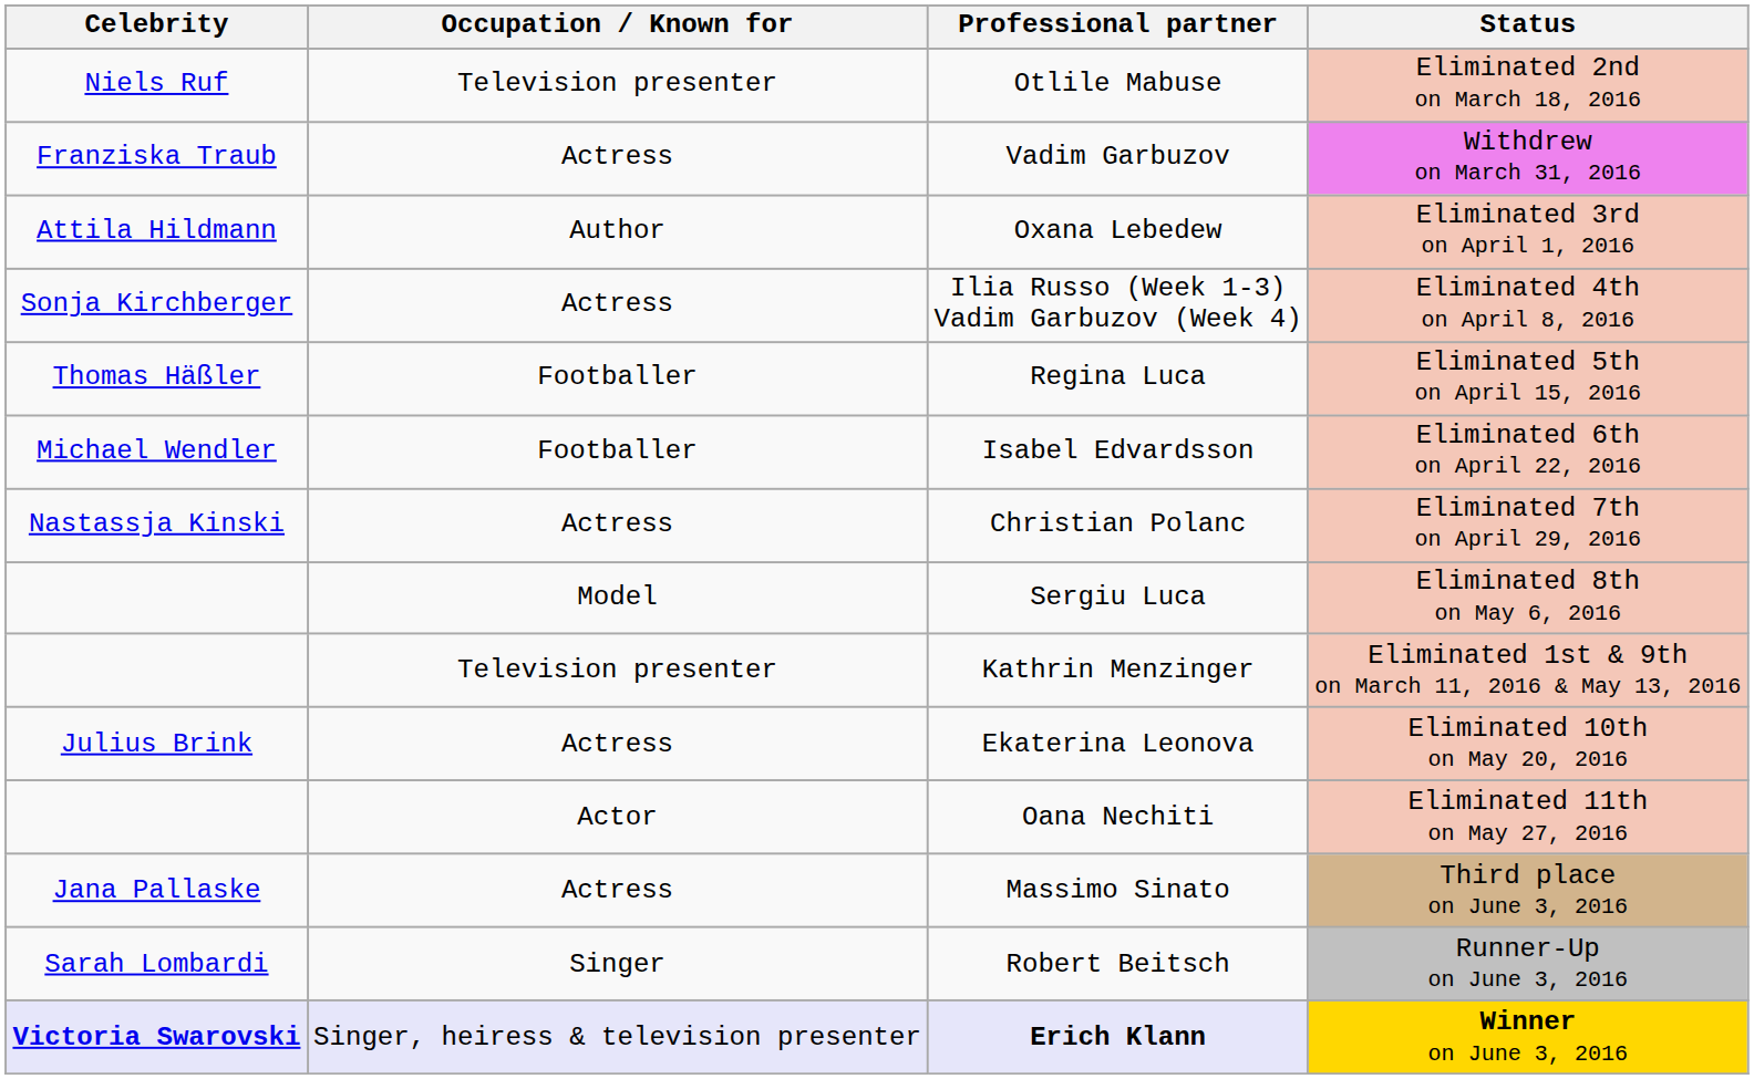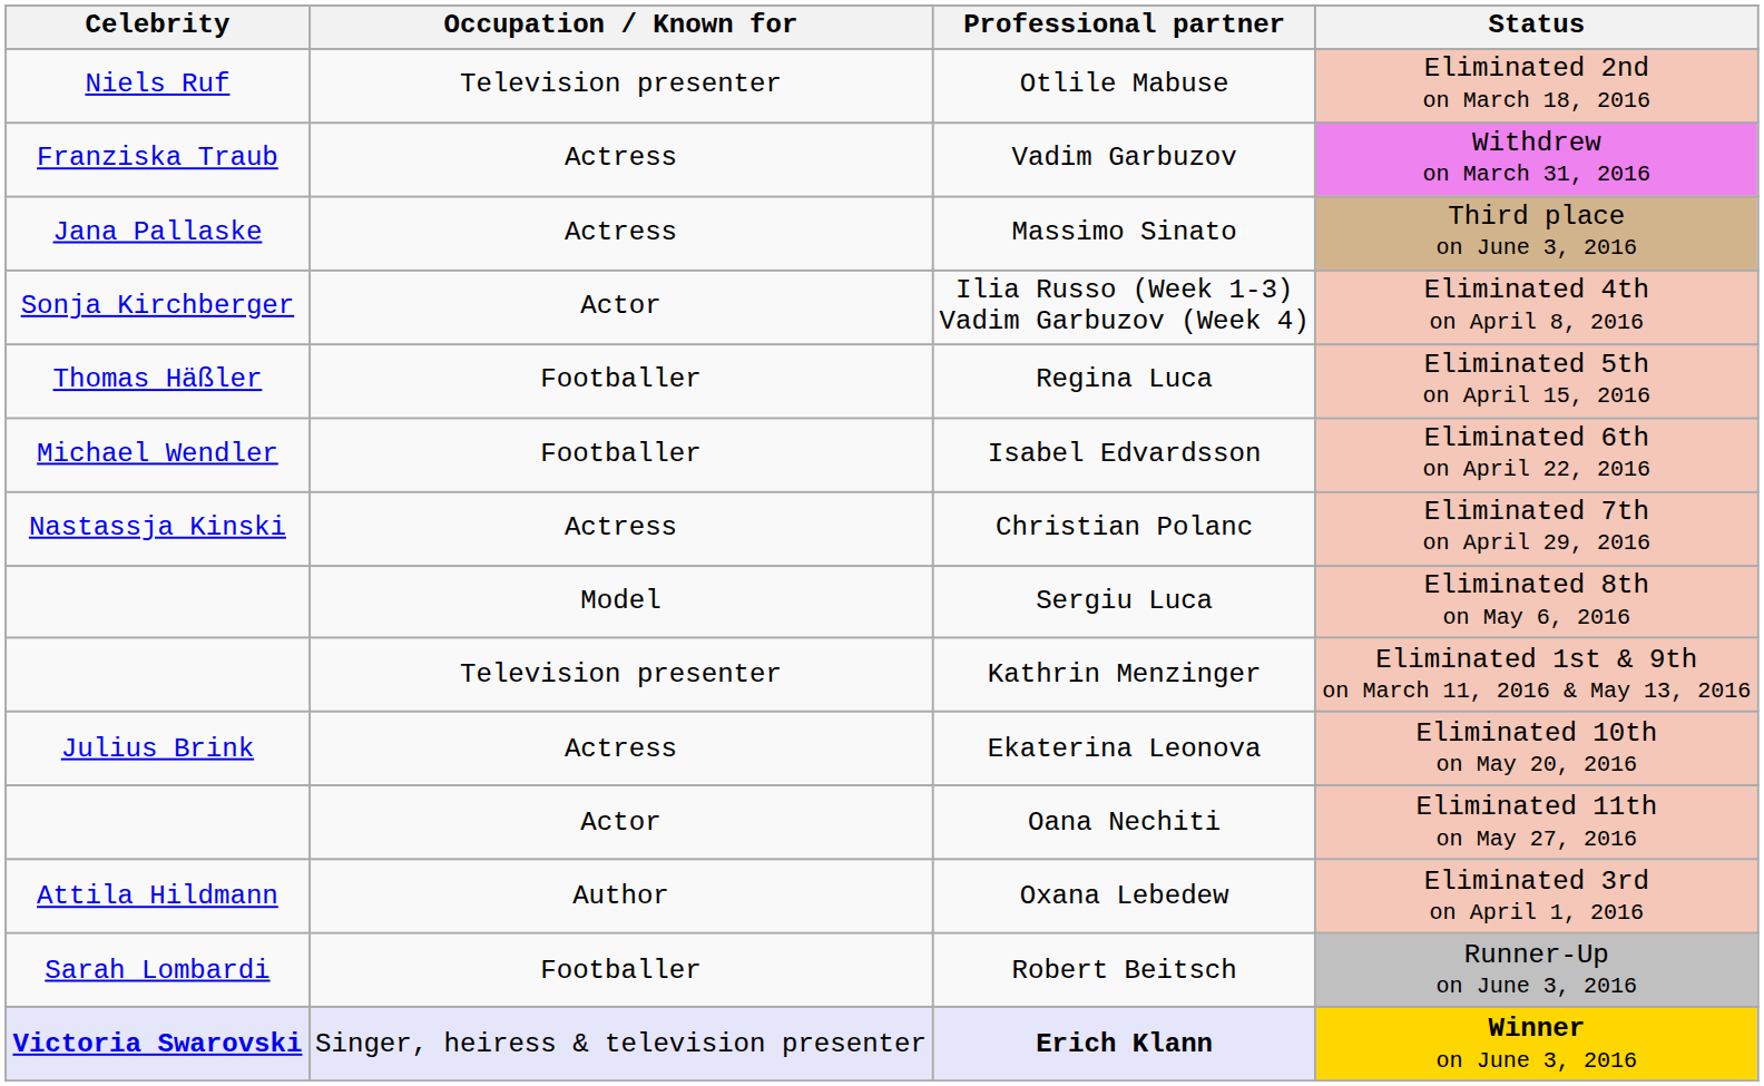rows swapped: Oxana Lebedew <-> Massimo Sinato
Ilia Russo (Week 1-3) Vadim Garbuzov (Week 4) | Occupation / Known for: Actress -> Actor
Robert Beitsch | Occupation / Known for: Singer -> Footballer
